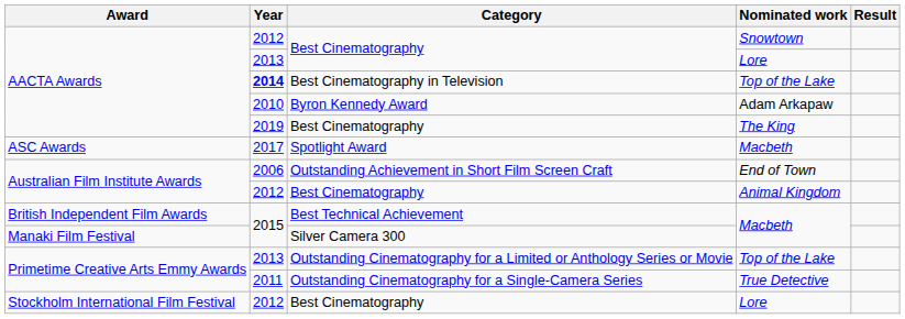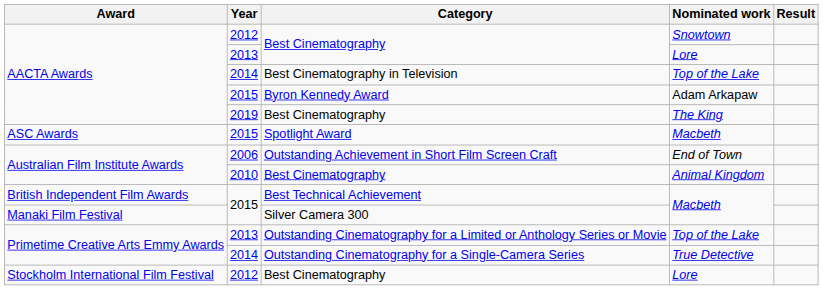Best Cinematography in Television | Year: bold -> normal
Byron Kennedy Award | Year: 2010 -> 2015
Spotlight Award | Year: 2017 -> 2015
Best Cinematography / Animal Kingdom | Year: 2012 -> 2010
Outstanding Cinematography for a Single-Camera Series | Year: 2011 -> 2014
